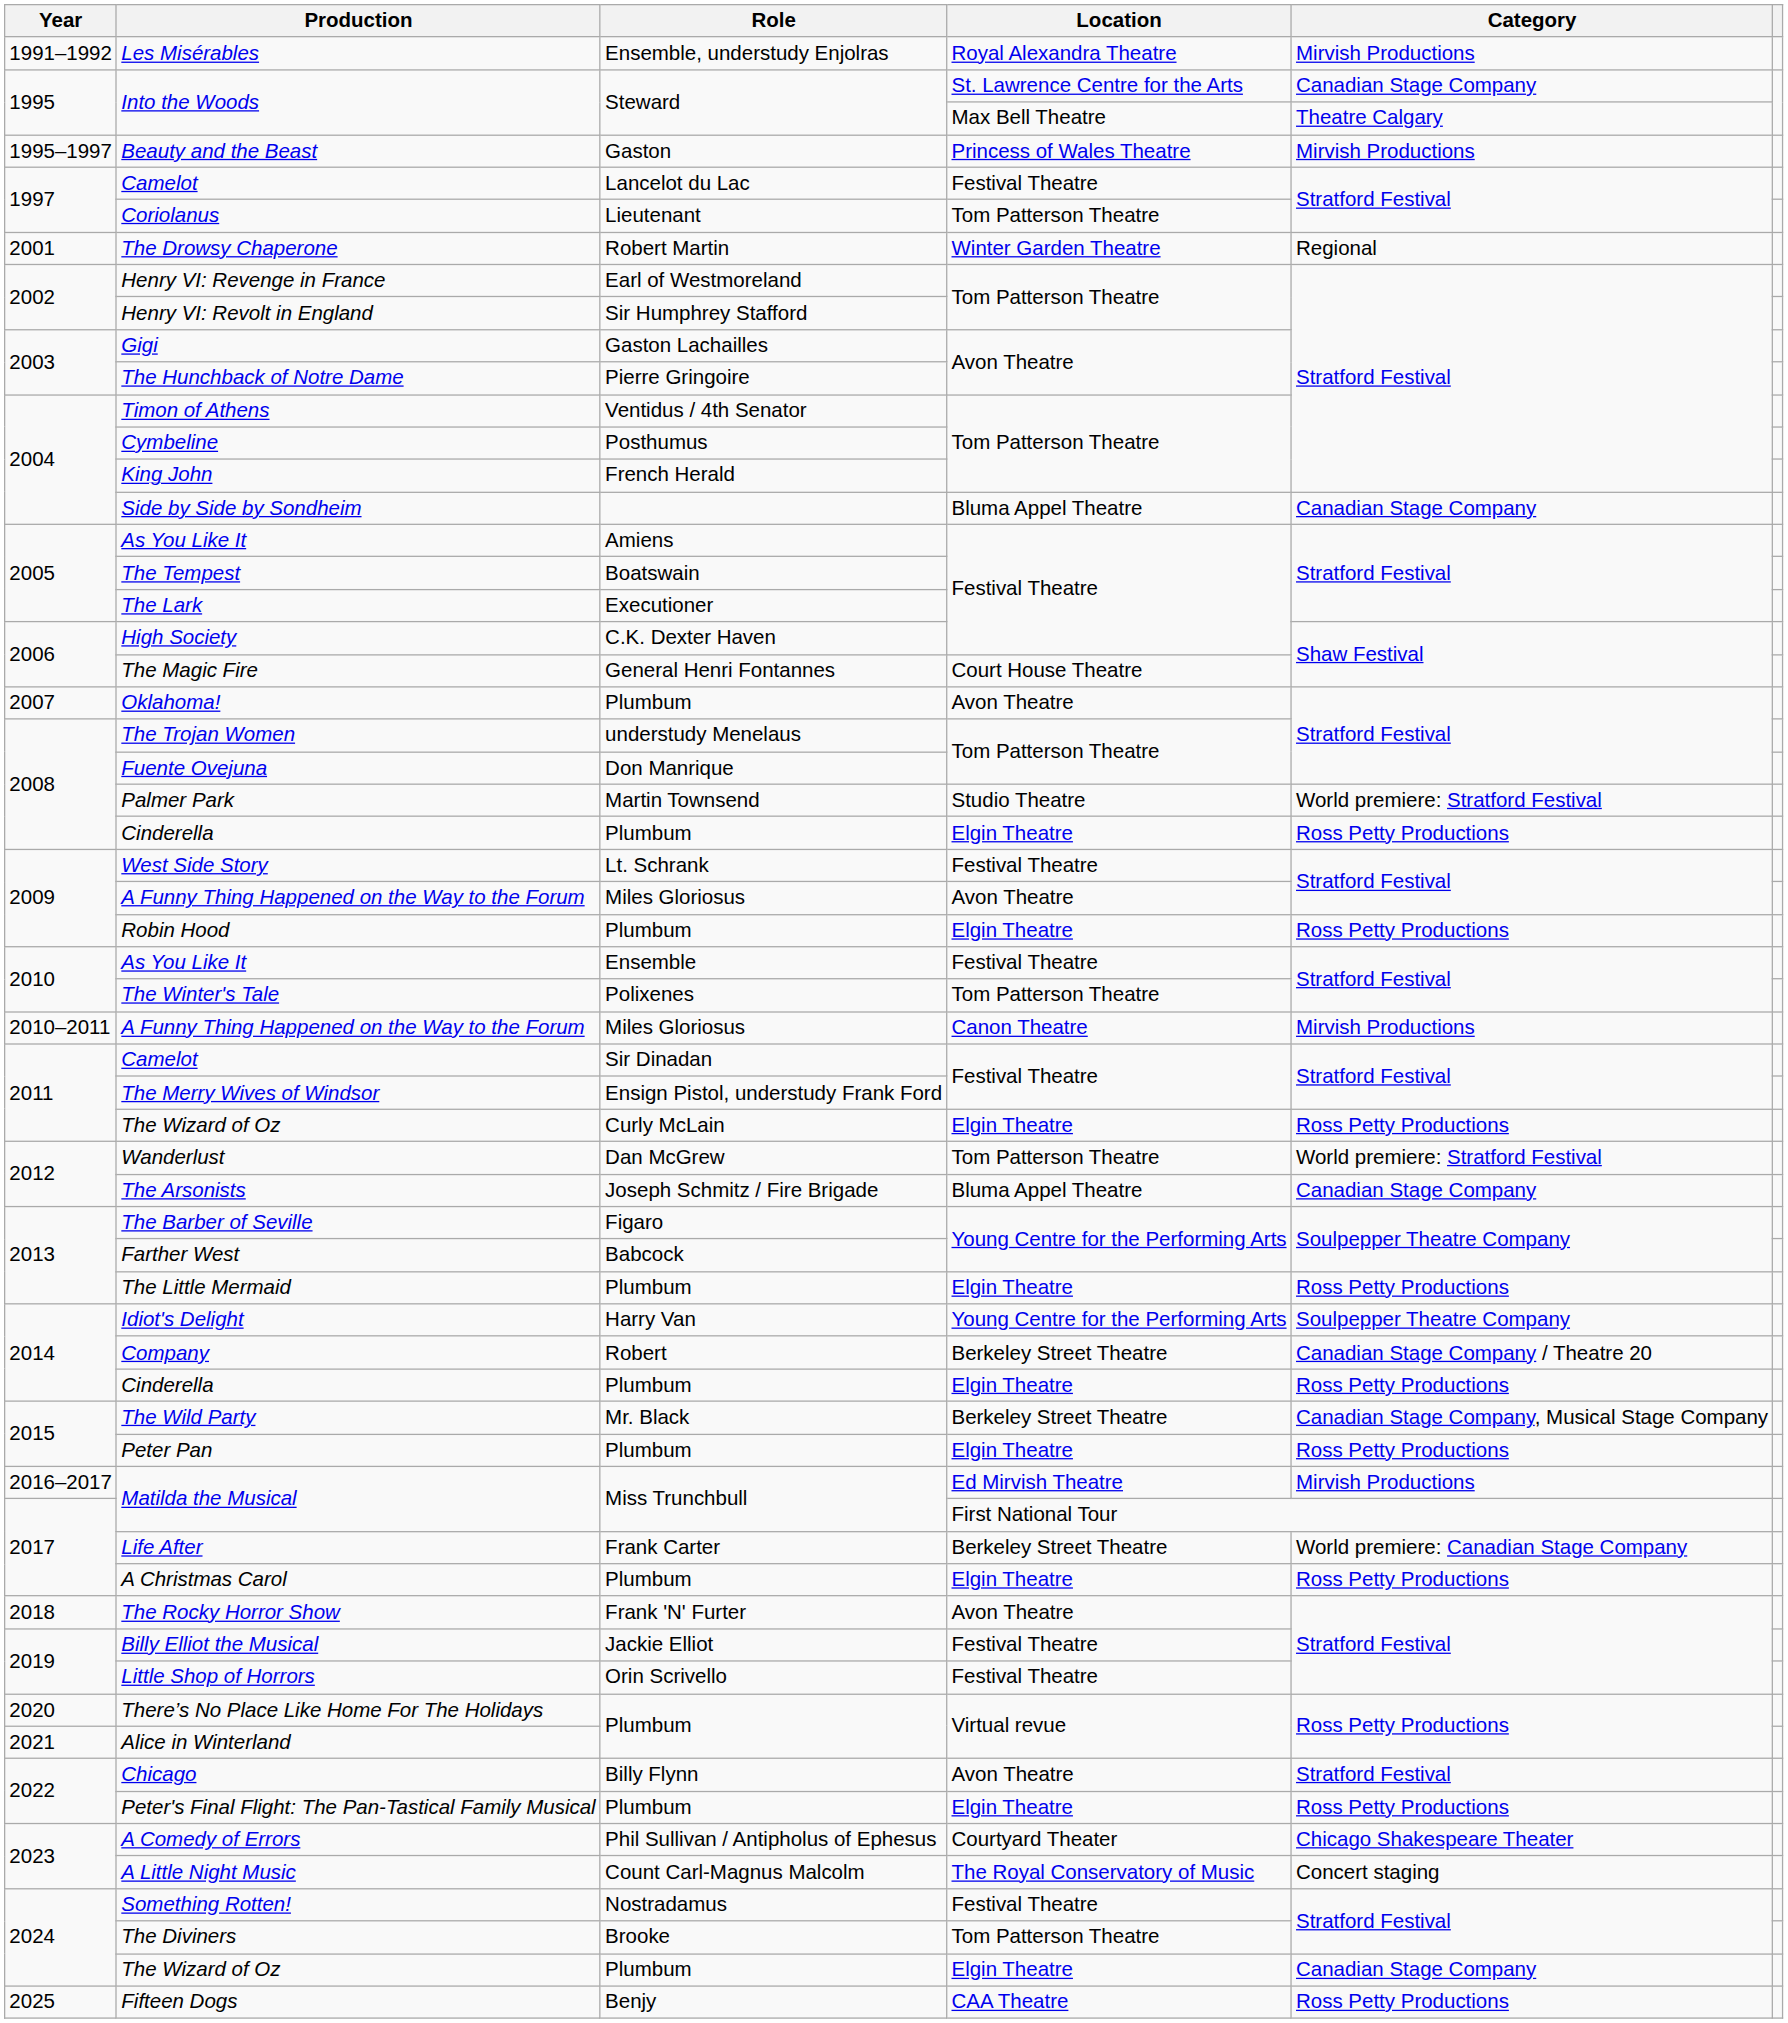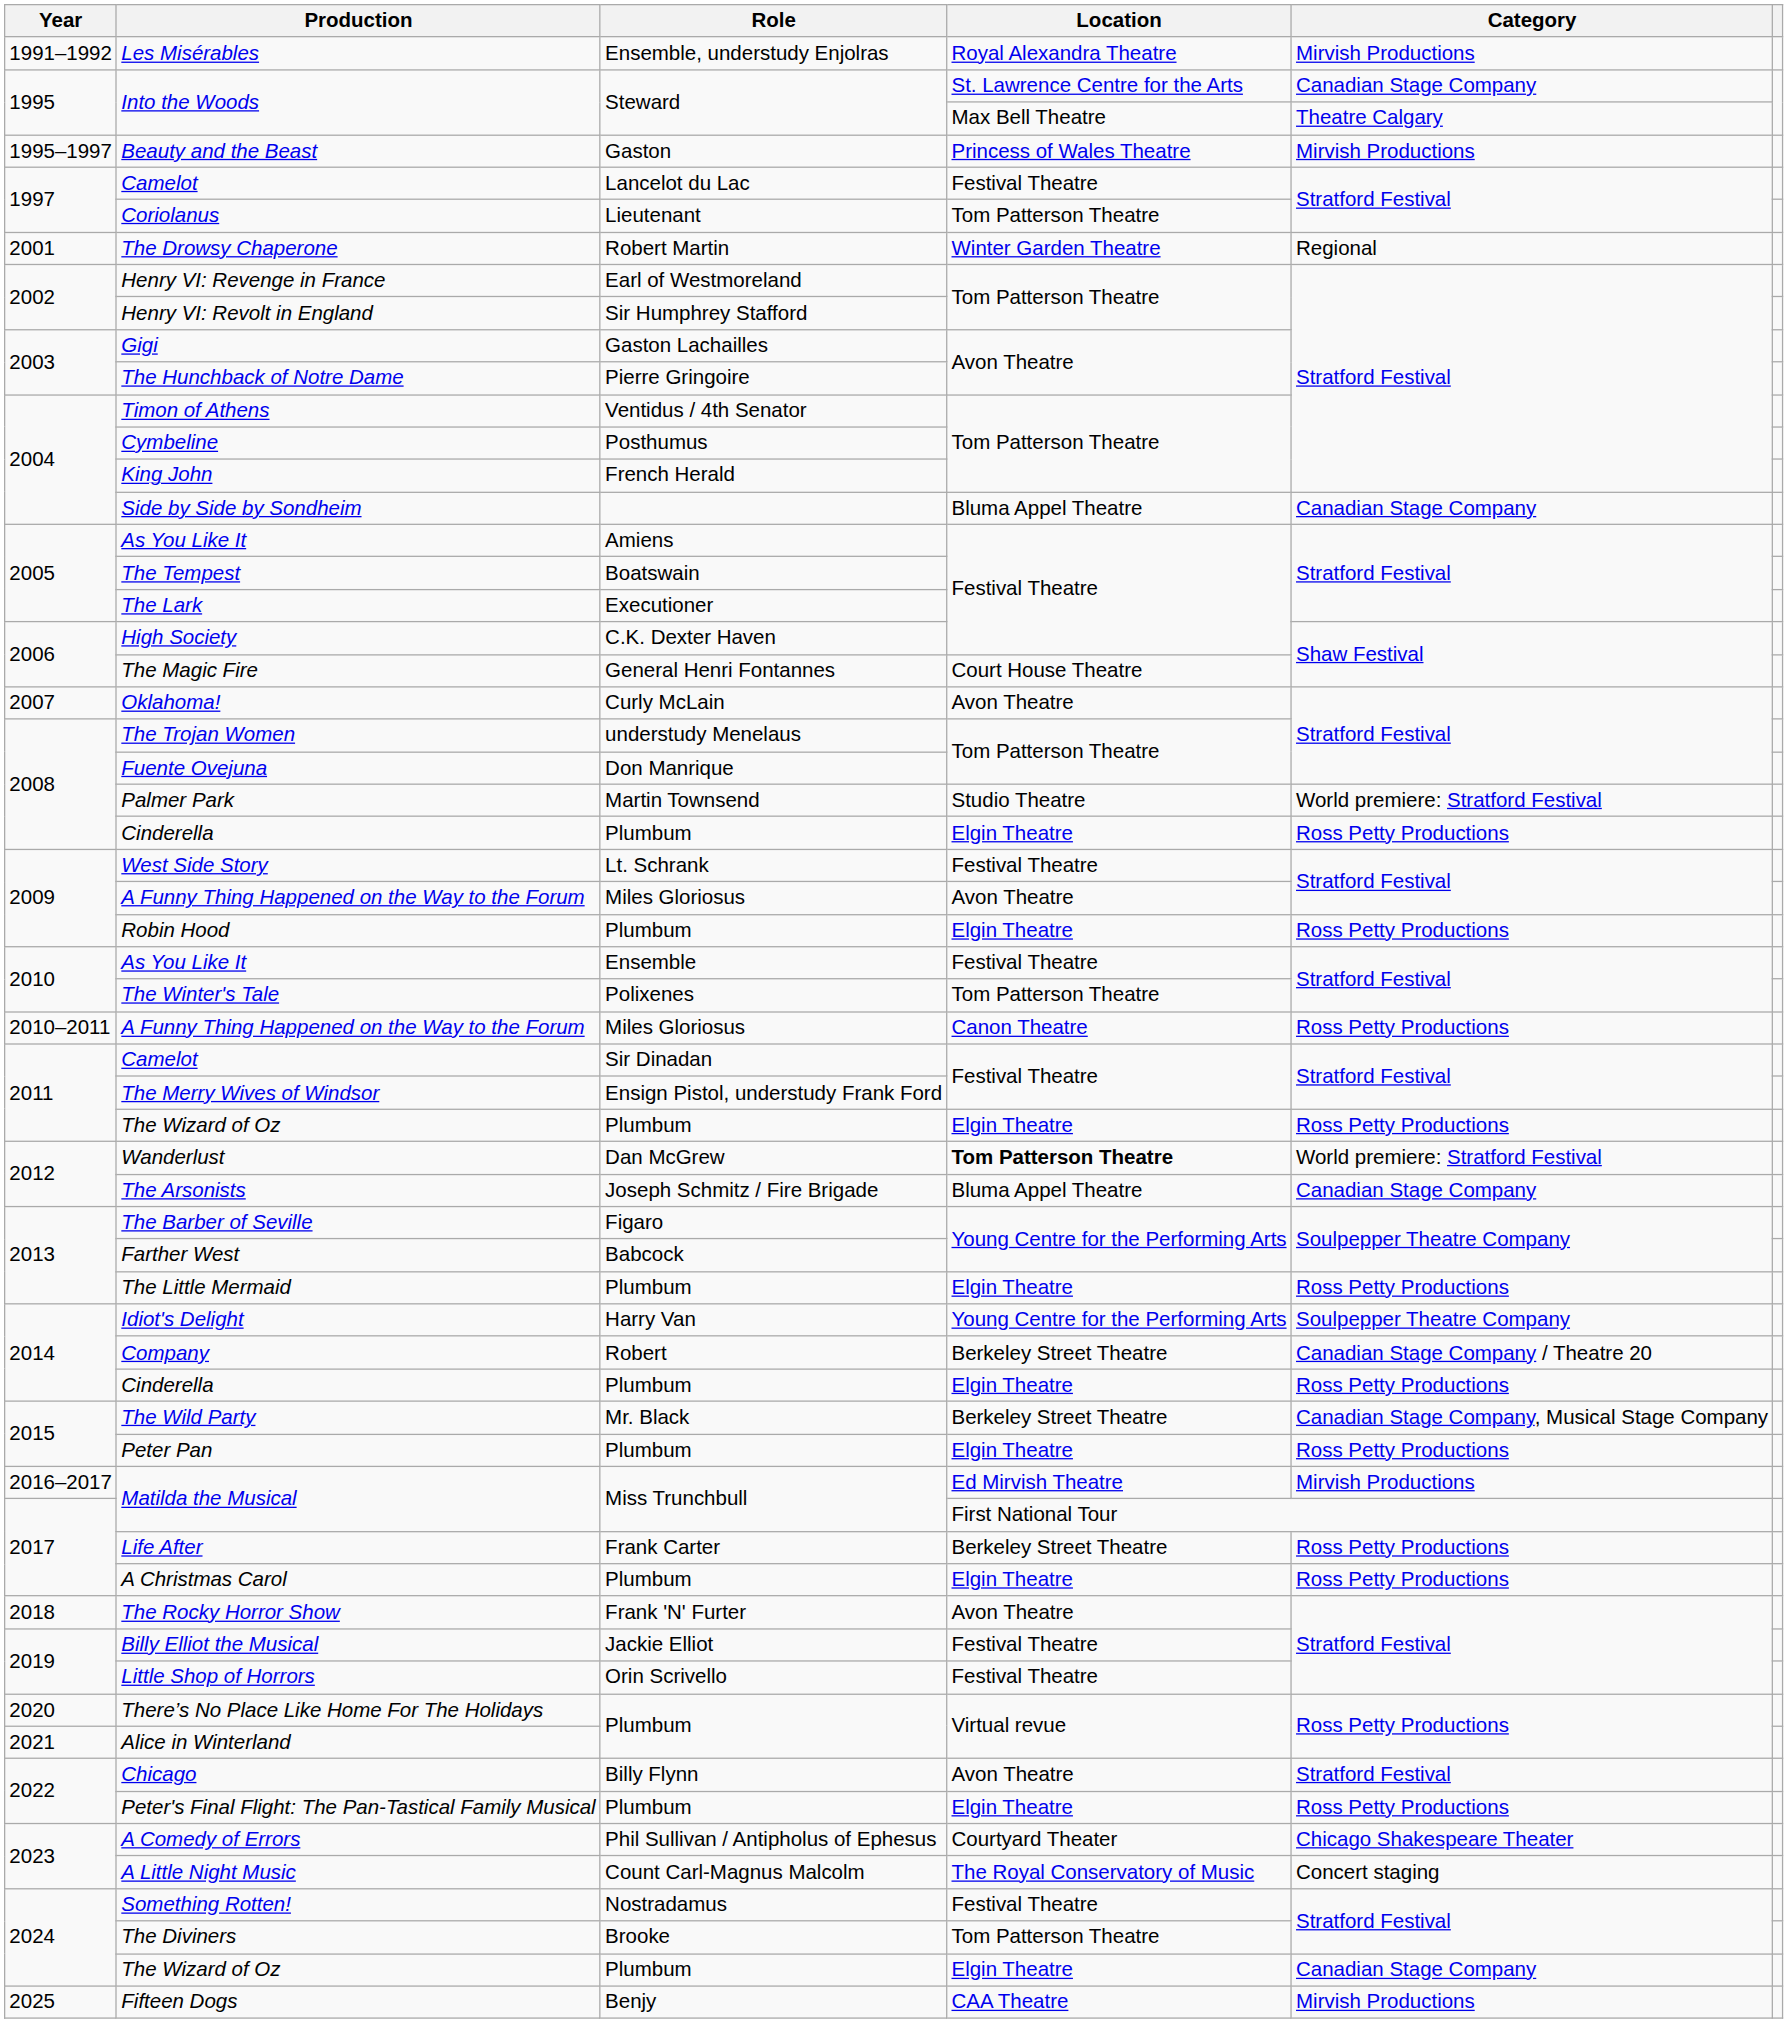Oklahoma! | Role: Plumbum -> Curly McLain
2010–2011 / A Funny Thing Happened on the Way to the Forum | Category: Mirvish Productions -> Ross Petty Productions
2011 / The Wizard of Oz | Role: Curly McLain -> Plumbum
Wanderlust | Location: normal -> bold
Life After | Category: World premiere: Canadian Stage Company -> Ross Petty Productions
Fifteen Dogs | Category: Ross Petty Productions -> Mirvish Productions
